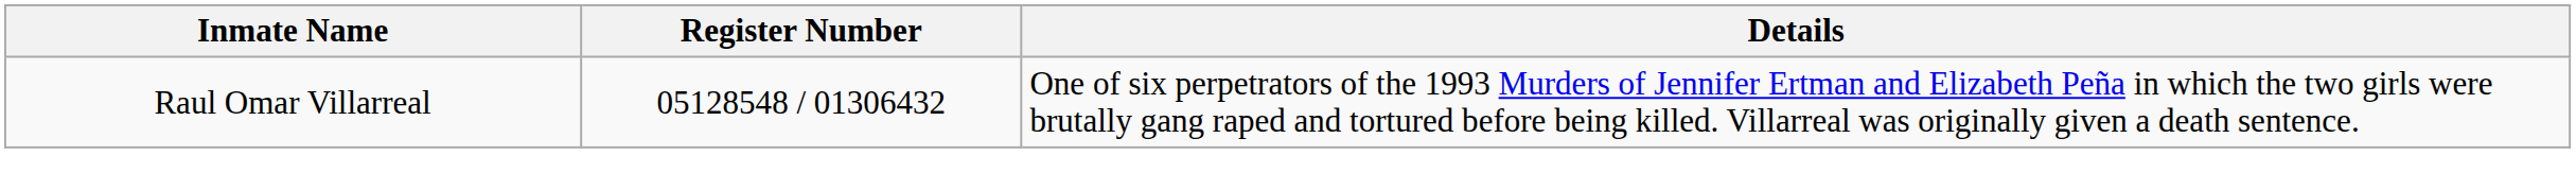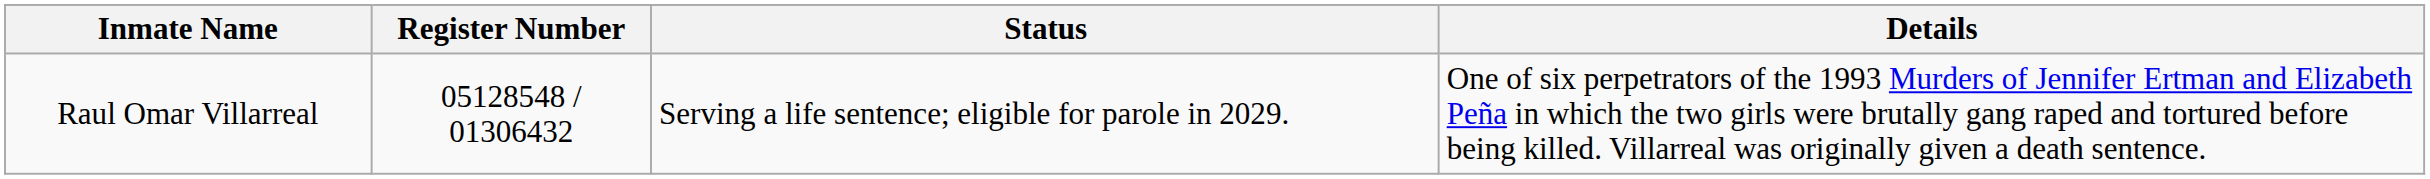+ column: Status | Serving a life sentence; eligible for parole in 2029.
